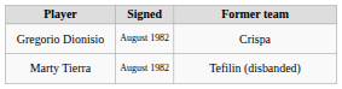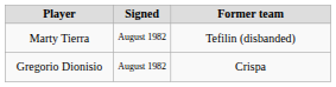rows swapped: Gregorio Dionisio <-> Marty Tierra
